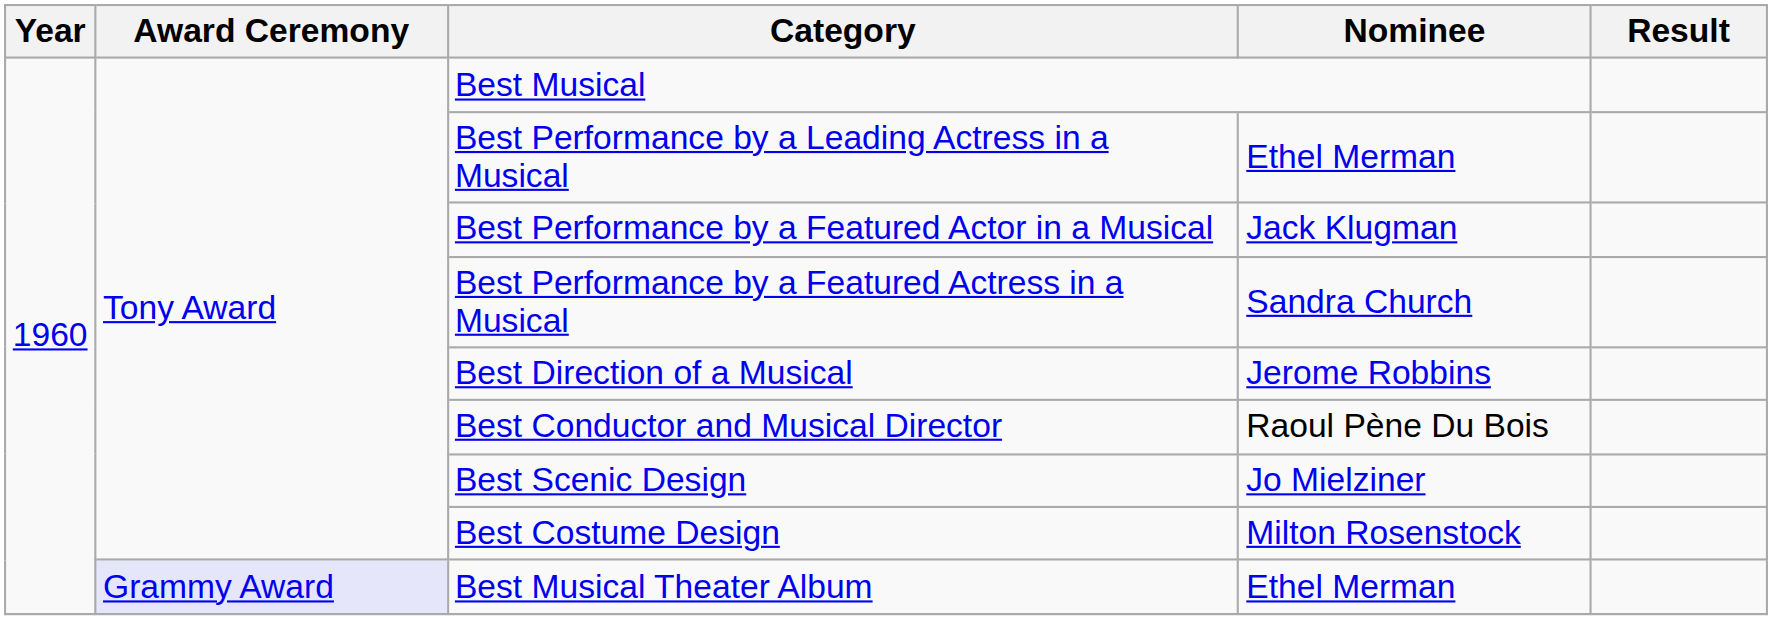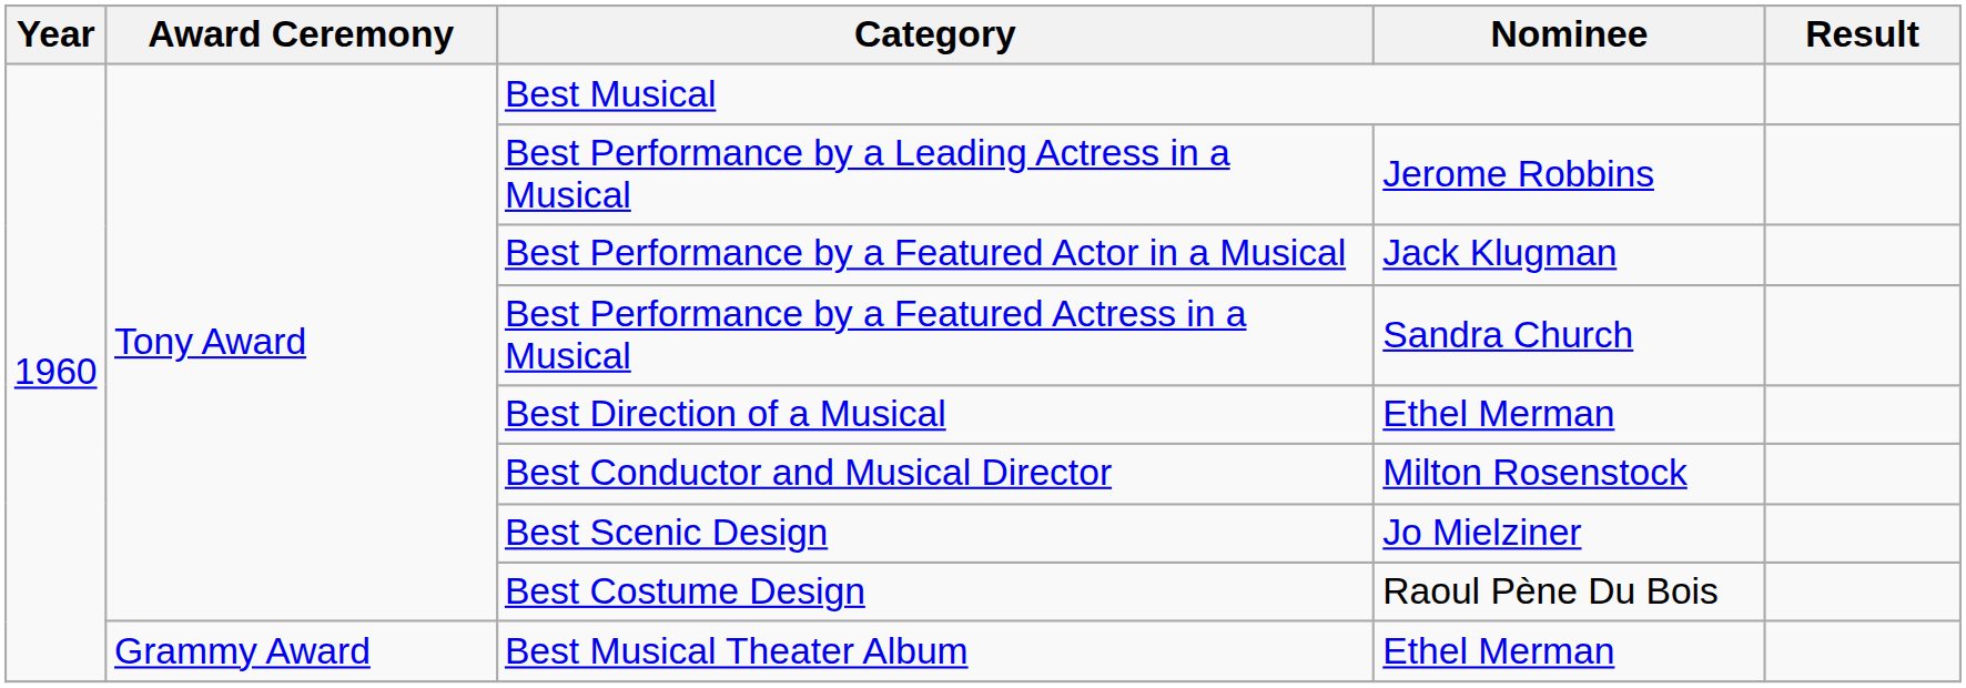Best Performance by a Leading Actress in a Musical | Nominee: Ethel Merman -> Jerome Robbins
Best Direction of a Musical | Nominee: Jerome Robbins -> Ethel Merman
Best Conductor and Musical Director | Nominee: Raoul Pène Du Bois -> Milton Rosenstock
Best Costume Design | Nominee: Milton Rosenstock -> Raoul Pène Du Bois
Best Musical Theater Album | Award Ceremony: lavender background -> no background
